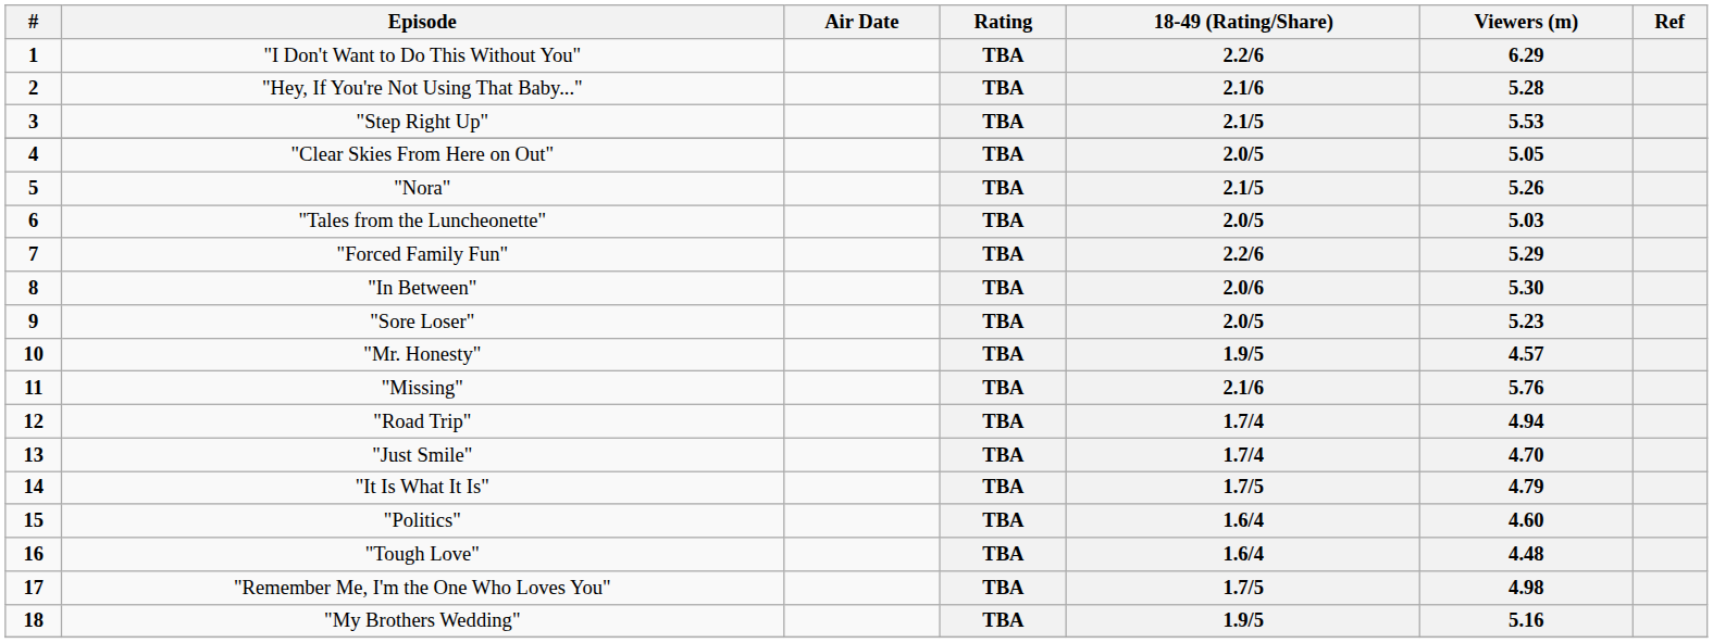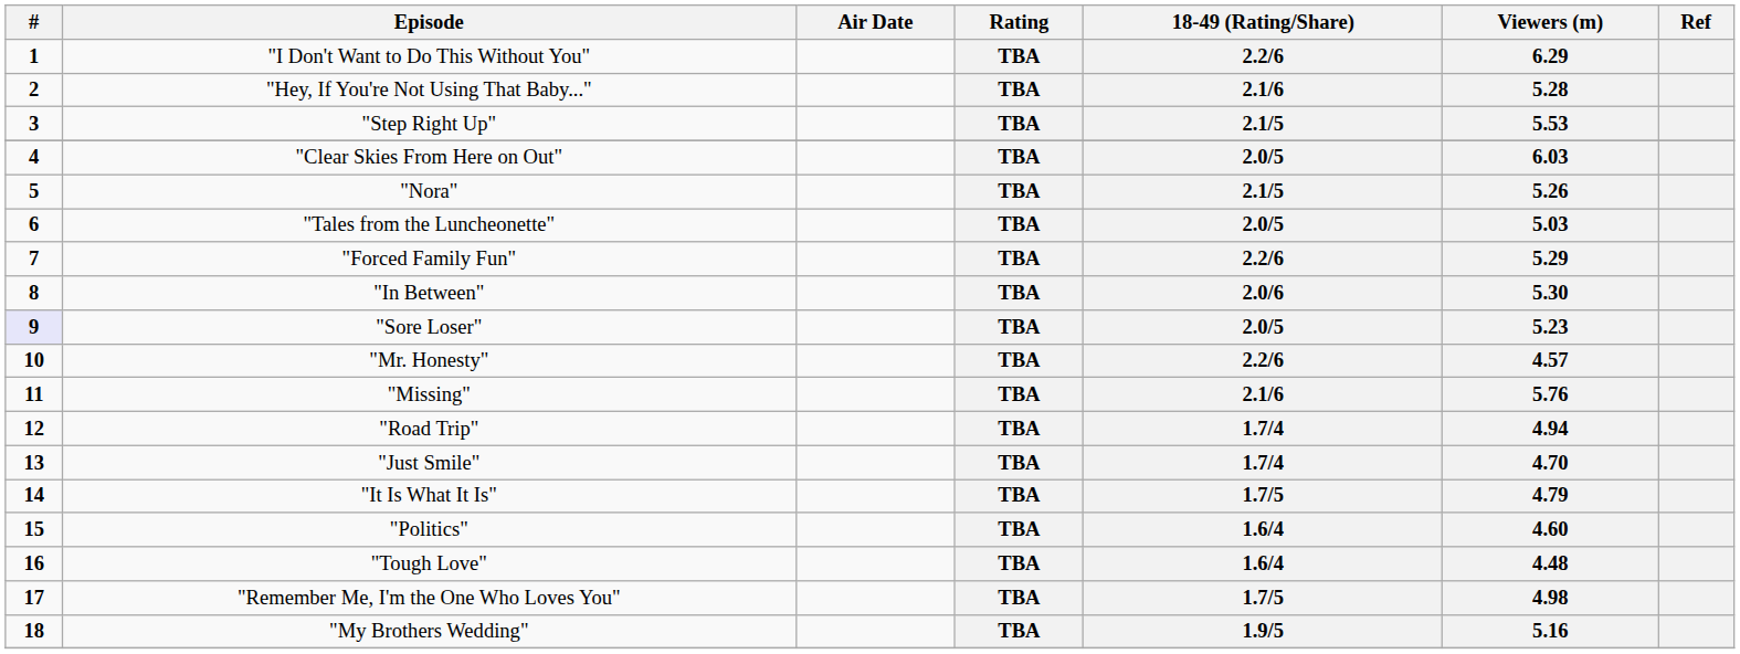"Clear Skies From Here on Out" | Viewers (m): 5.05 -> 6.03
"Sore Loser" | #: no background -> lavender background
"Mr. Honesty" | 18-49 (Rating/Share): 1.9/5 -> 2.2/6
